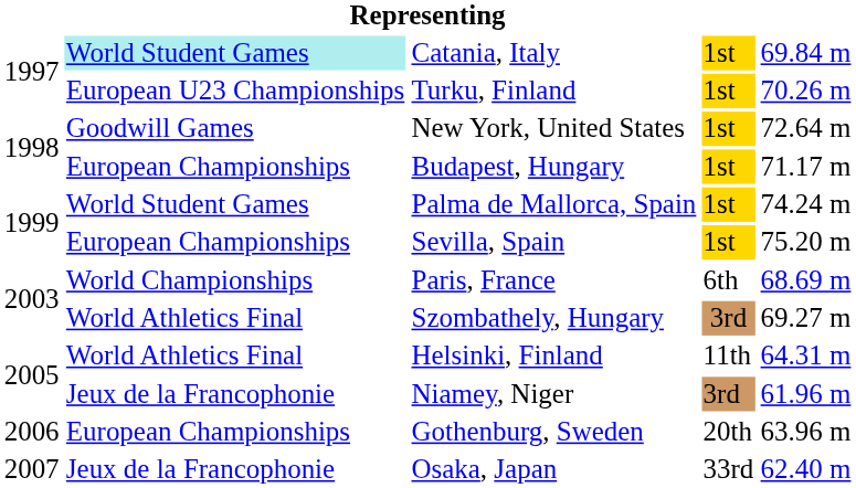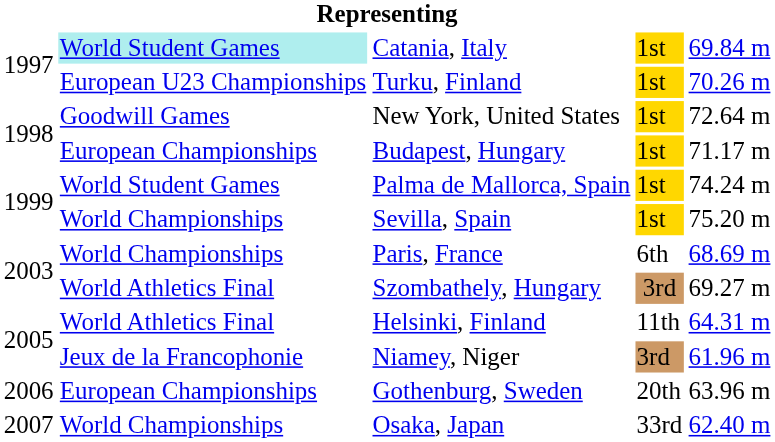Sevilla, Spain | column 2: European Championships -> World Championships
Osaka, Japan | column 2: Jeux de la Francophonie -> World Championships
